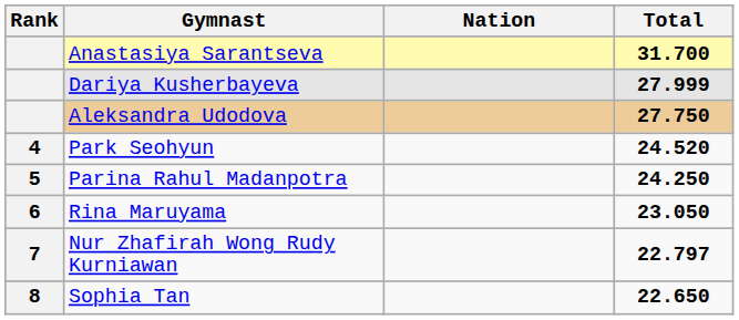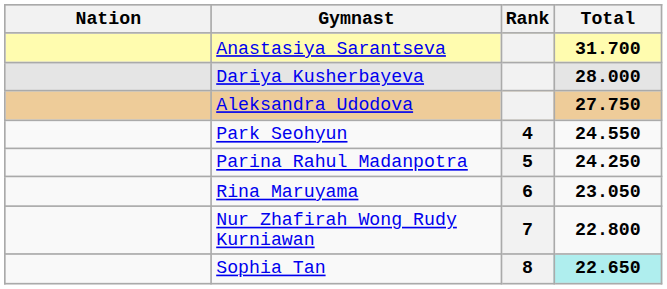columns swapped: Rank <-> Nation
Dariya Kusherbayeva | Total: 27.999 -> 28.000
Park Seohyun | Total: 24.520 -> 24.550
Nur Zhafirah Wong Rudy Kurniawan | Total: 22.797 -> 22.800
Sophia Tan | Total: no background -> paleturquoise background
